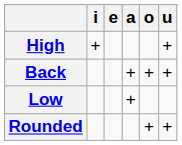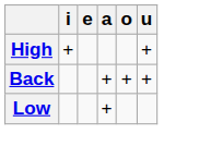- row: Rounded | + | +
